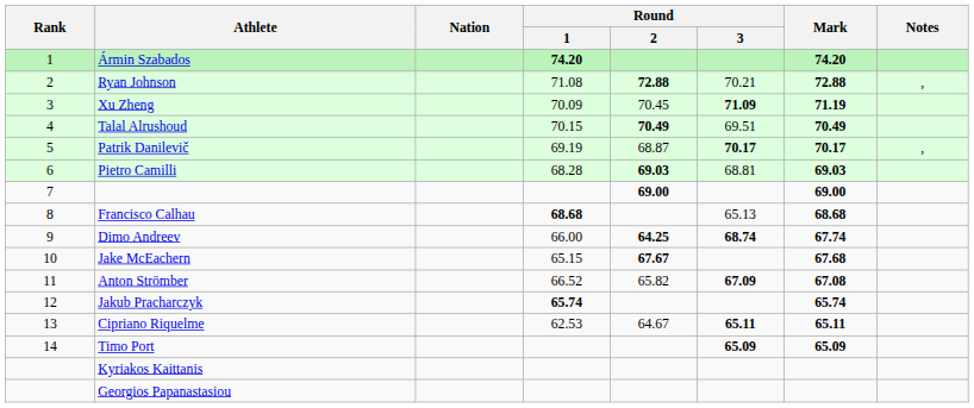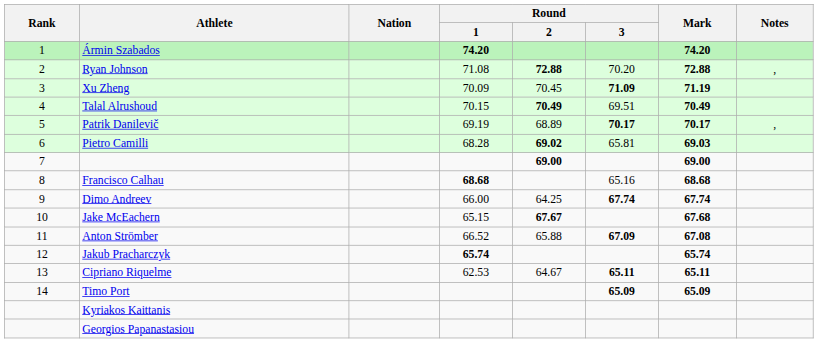Ryan Johnson | Round / 3: 70.21 -> 70.20
Patrik Danilevič | Round / 2: 68.87 -> 68.89
Pietro Camilli | Round / 2: 69.03 -> 69.02
Pietro Camilli | Round / 3: 68.81 -> 65.81
Francisco Calhau | Round / 3: 65.13 -> 65.16
Dimo Andreev | Round / 2: bold -> normal
Dimo Andreev | Round / 3: 68.74 -> 67.74
Anton Strömber | Round / 2: 65.82 -> 65.88
